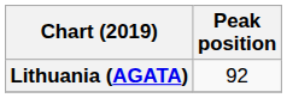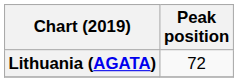Lithuania (AGATA) | Peak position: 92 -> 72
